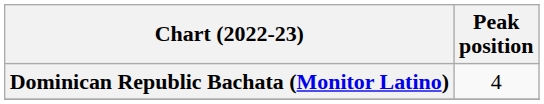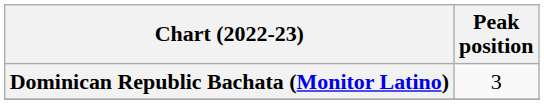Dominican Republic Bachata (Monitor Latino) | Peak position: 4 -> 3
